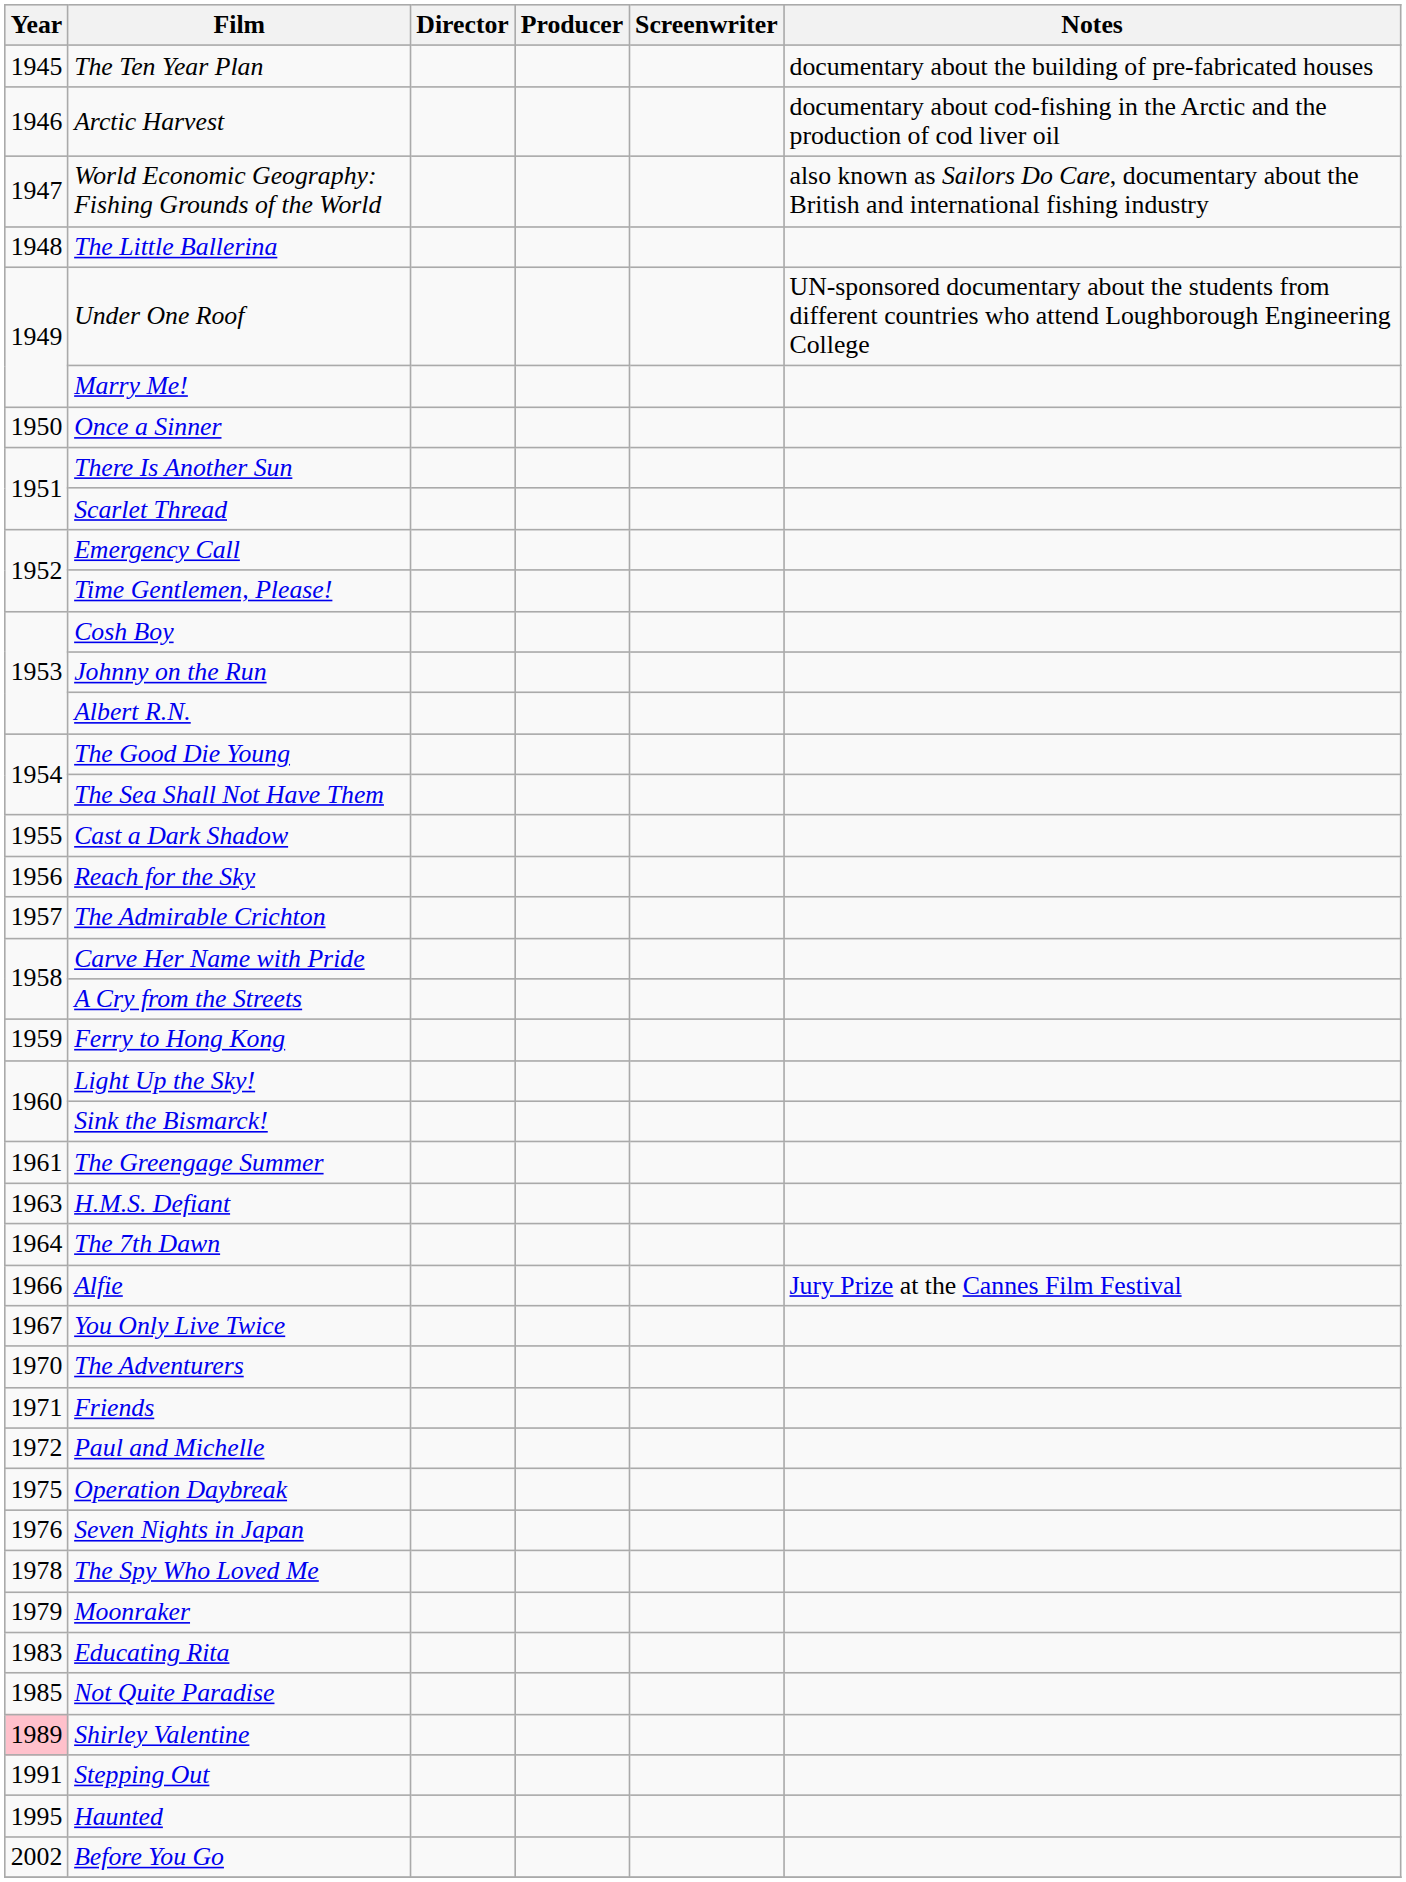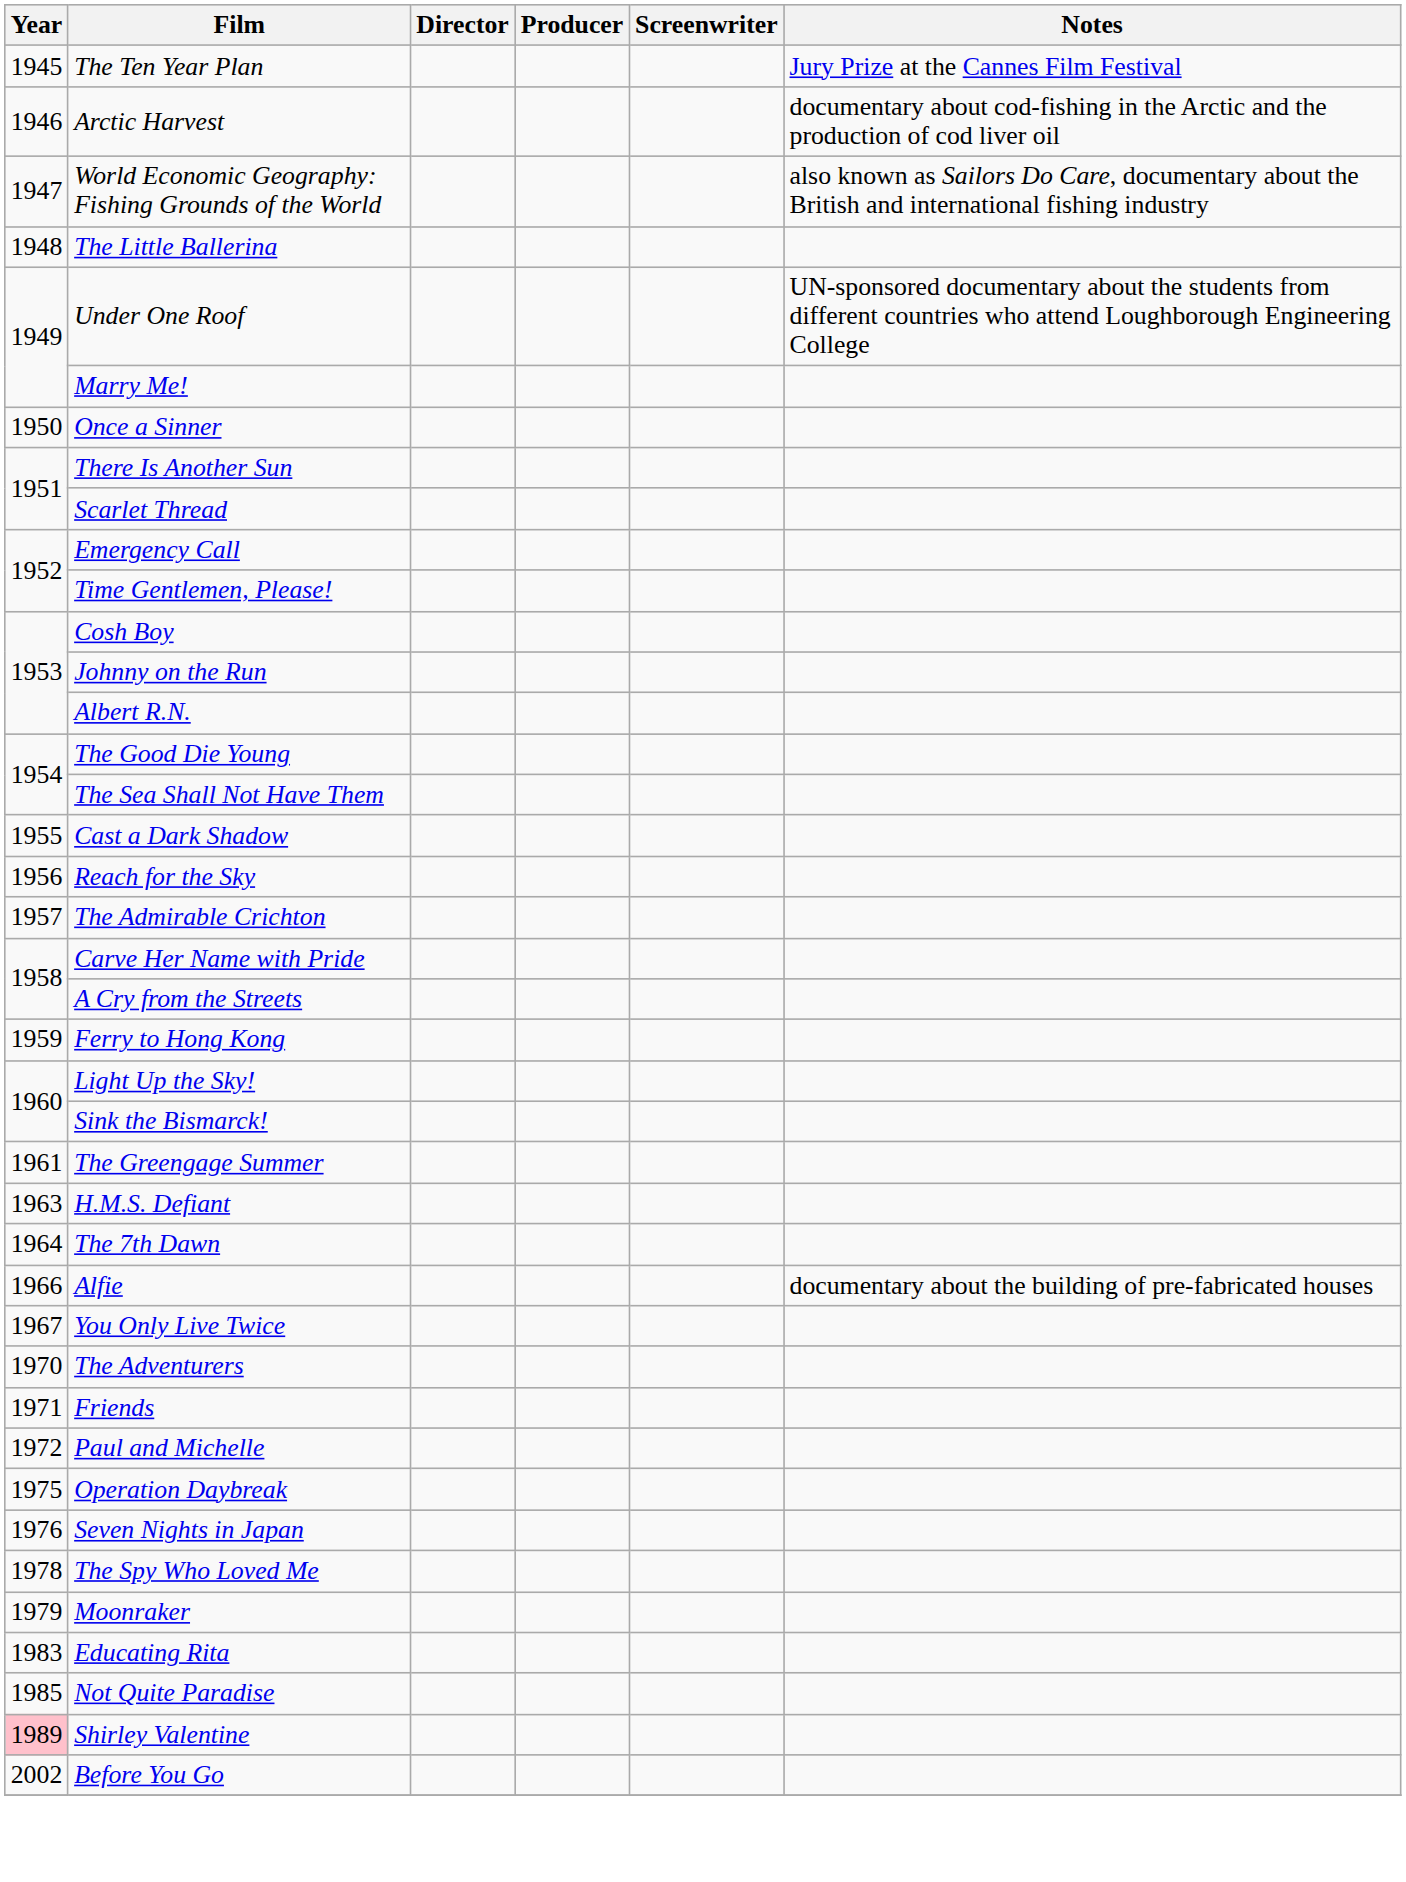The Ten Year Plan | Notes: documentary about the building of pre-fabricated houses -> Jury Prize at the Cannes Film Festival
Alfie | Notes: Jury Prize at the Cannes Film Festival -> documentary about the building of pre-fabricated houses
- row: 1991 | Stepping Out
- row: 1995 | Haunted
